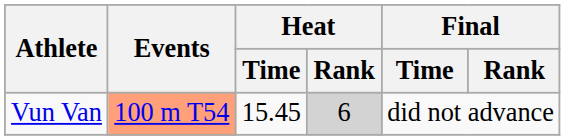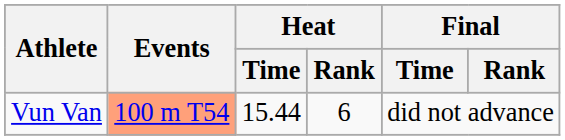Vun Van | Heat / Time: 15.45 -> 15.44
Vun Van | Heat / Rank: lightgrey background -> no background
